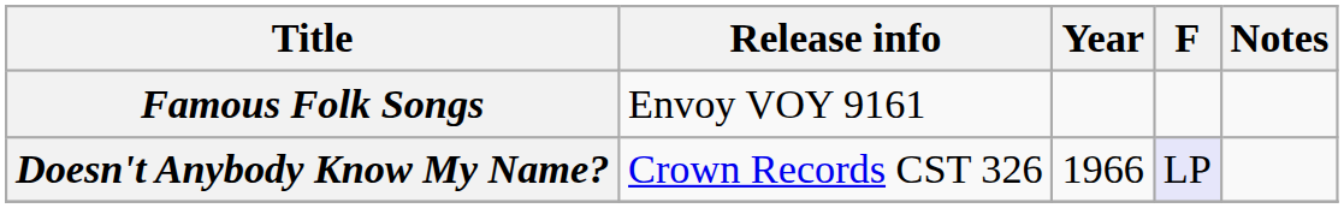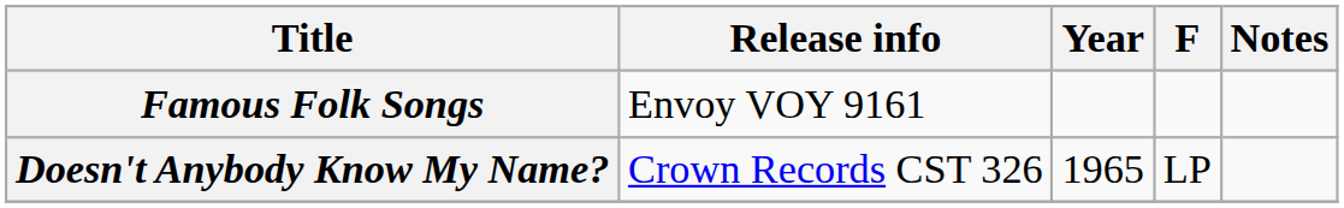Doesn't Anybody Know My Name? | Year: 1966 -> 1965
Doesn't Anybody Know My Name? | F: lavender background -> no background
